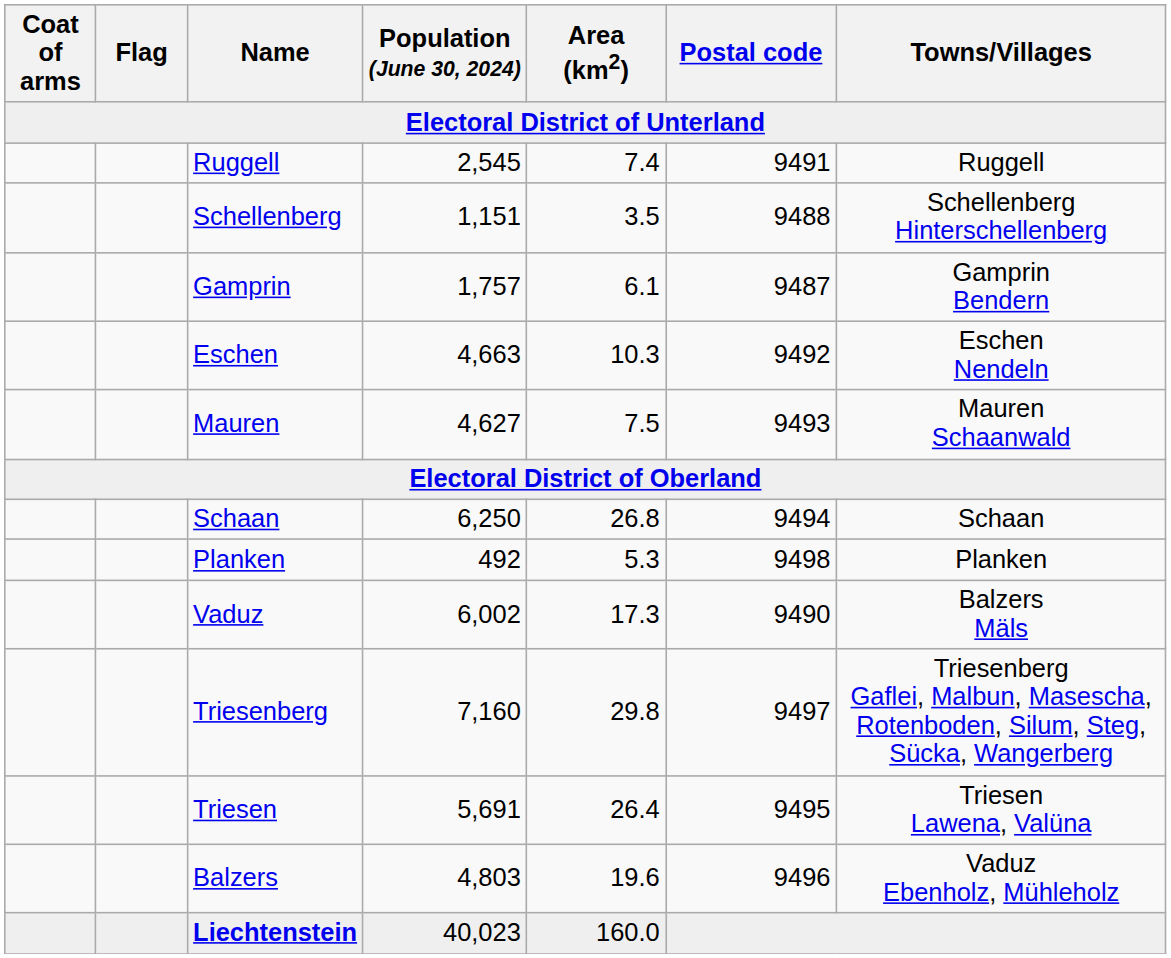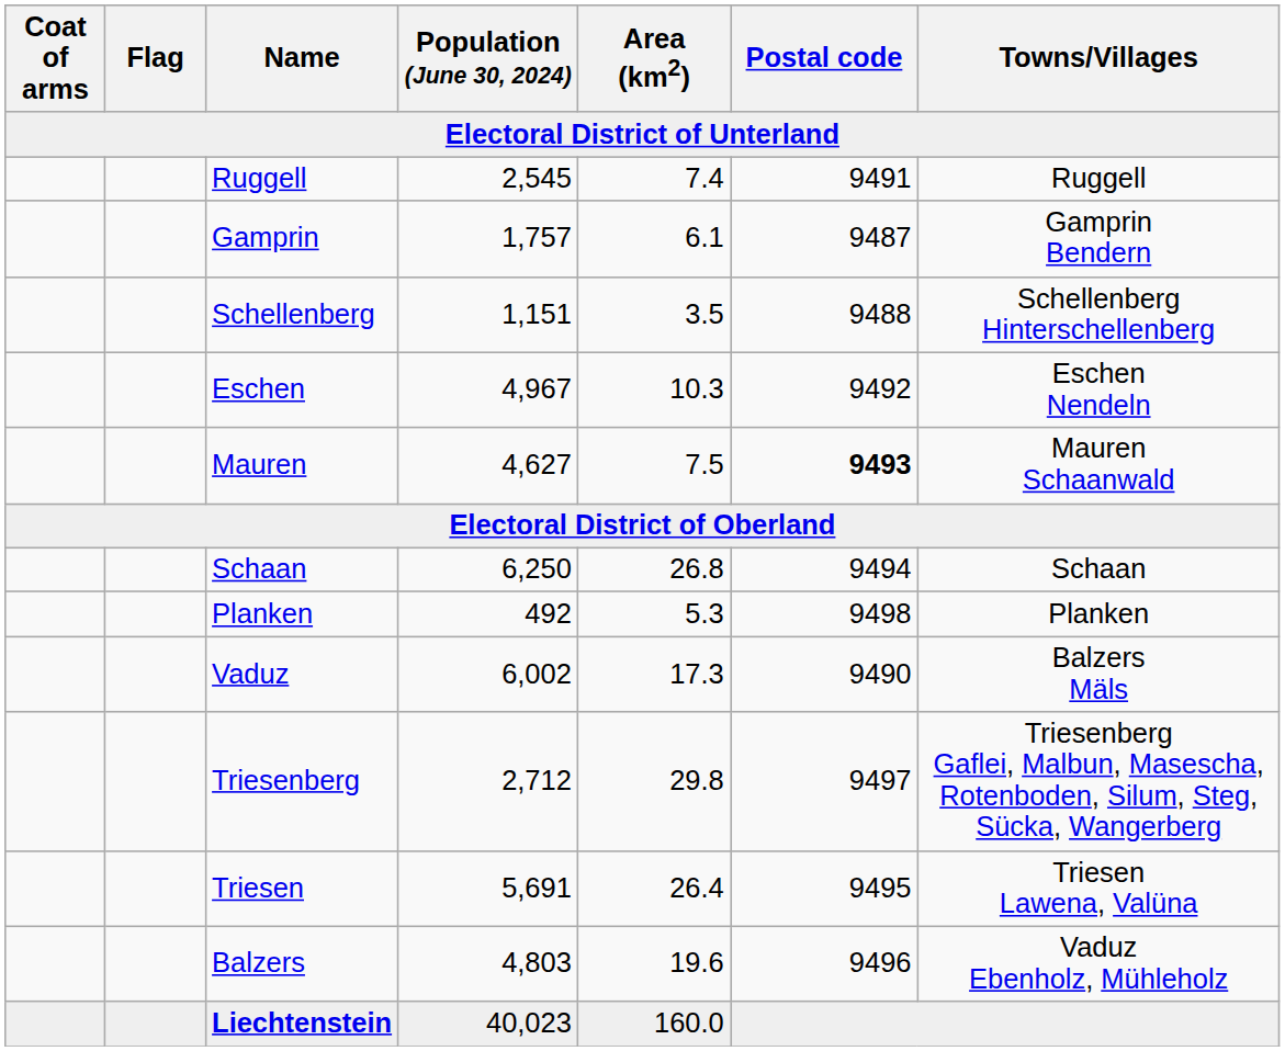rows swapped: Schellenberg <-> Gamprin
Eschen | Population (June 30, 2024): 4,663 -> 4,967
Mauren | Postal code: normal -> bold
Triesenberg | Population (June 30, 2024): 7,160 -> 2,712
